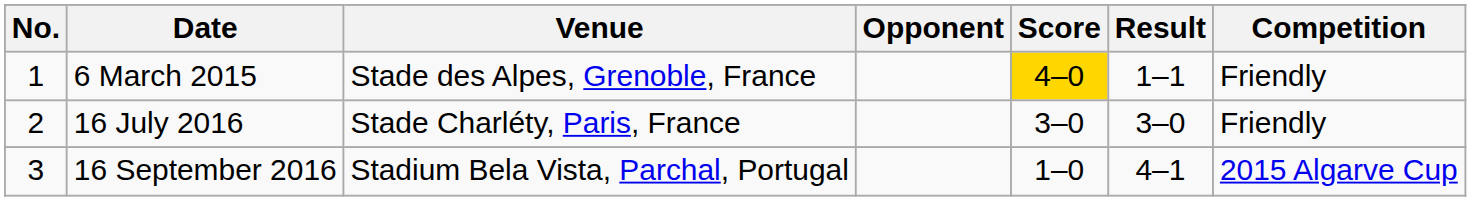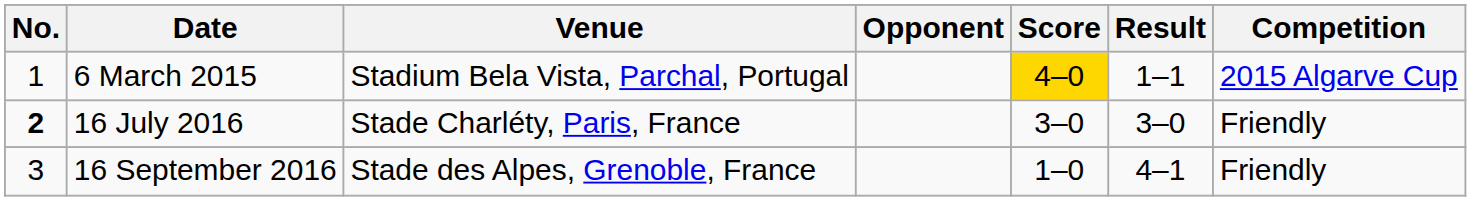6 March 2015 | Venue: Stade des Alpes, Grenoble, France -> Stadium Bela Vista, Parchal, Portugal
6 March 2015 | Competition: Friendly -> 2015 Algarve Cup
16 July 2016 | No.: normal -> bold
16 September 2016 | Venue: Stadium Bela Vista, Parchal, Portugal -> Stade des Alpes, Grenoble, France
16 September 2016 | Competition: 2015 Algarve Cup -> Friendly
